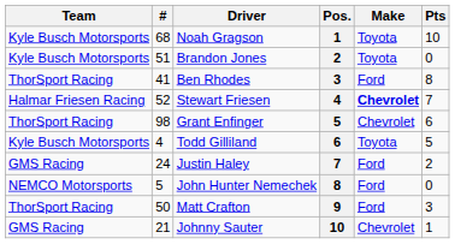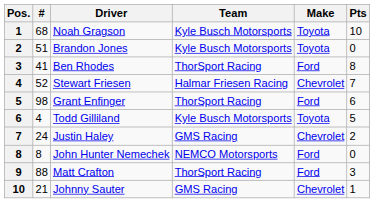columns swapped: Pos. <-> Team
Stewart Friesen | Make: bold -> normal
Grant Enfinger | Make: Chevrolet -> Ford
Justin Haley | Make: Ford -> Chevrolet
John Hunter Nemechek | #: 5 -> 8
Matt Crafton | #: 50 -> 88
